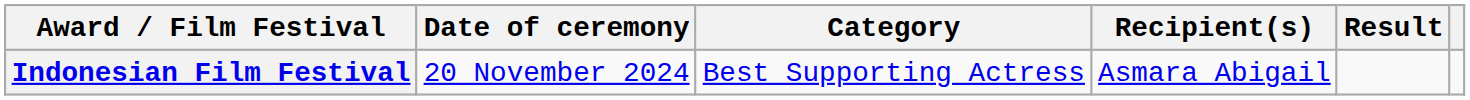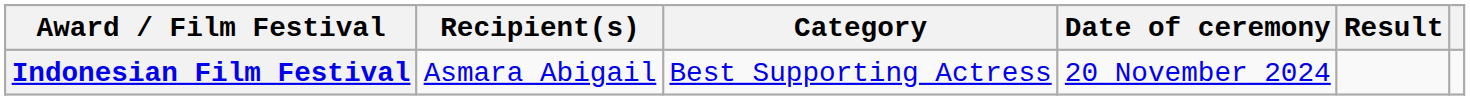columns swapped: Date of ceremony <-> Recipient(s)
